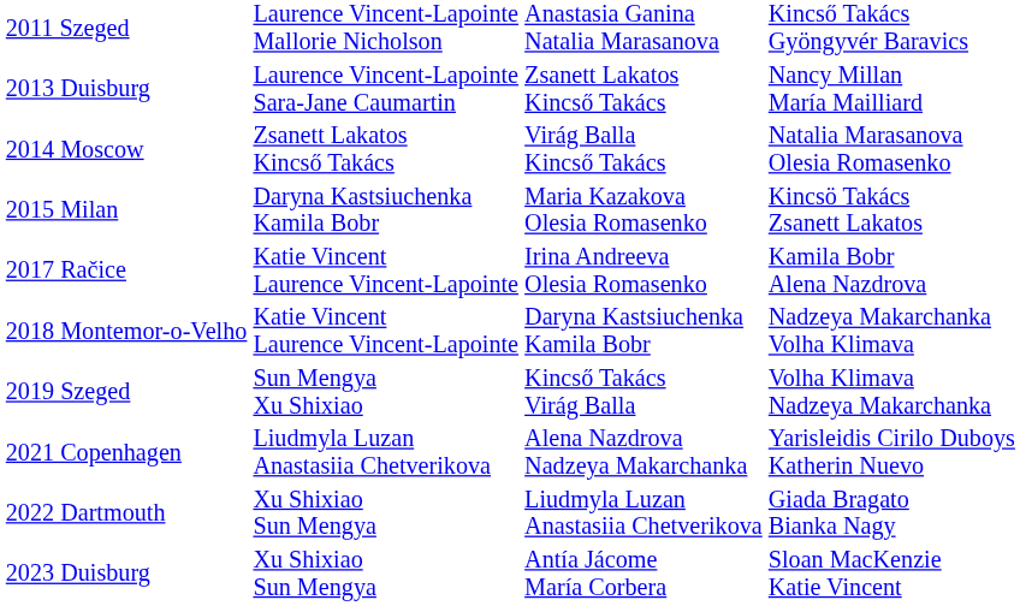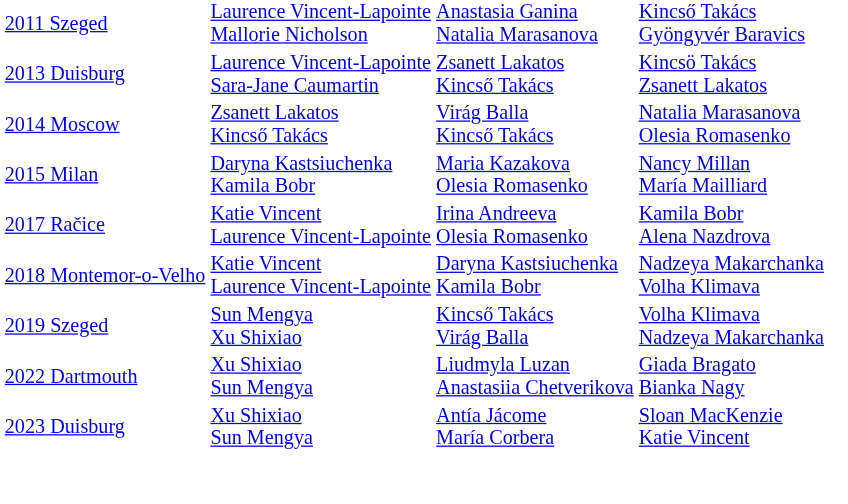2013 Duisburg | column 4: Nancy Millan María Mailliard -> Kincsö Takács Zsanett Lakatos
2015 Milan | column 4: Kincsö Takács Zsanett Lakatos -> Nancy Millan María Mailliard
- row: 2021 Copenhagen | Liudmyla Luzan Anastasiia Chetverikova | Alena Nazdrova Nadzeya Makarchanka | Yarisleidis Cirilo Duboys Katherin Nuevo
